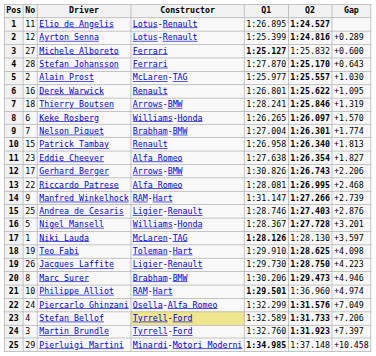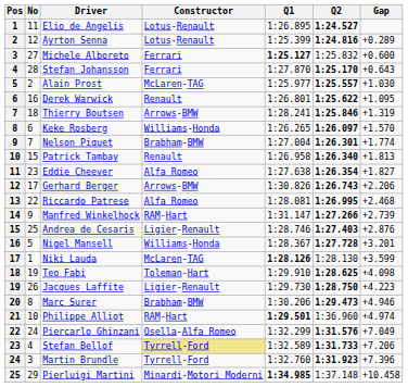Niki Lauda | Gap: +3.597 -> +3.599
Martin Brundle | Gap: +7.397 -> +7.396
